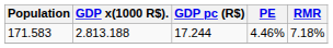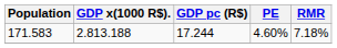171.583 | PE: 4.46% -> 4.60%
